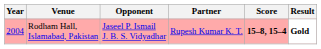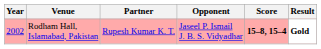columns swapped: Partner <-> Opponent
Rodham Hall, Islamabad, Pakistan | Year: 2004 -> 2002
